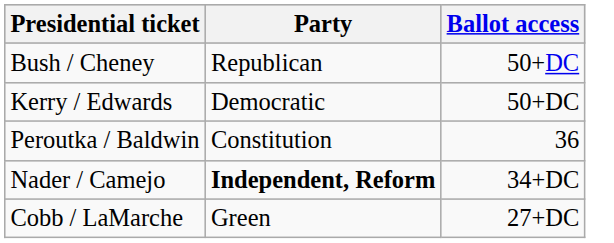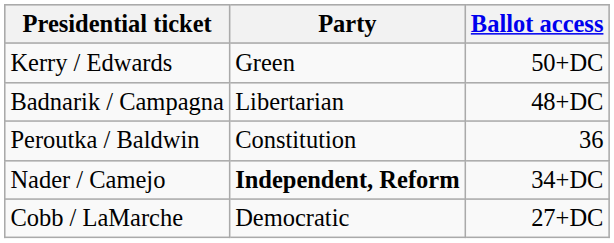- row: Bush / Cheney | Republican | 50+DC
Kerry / Edwards | Party: Democratic -> Green
+ row: Badnarik / Campagna | Libertarian | 48+DC
Cobb / LaMarche | Party: Green -> Democratic
